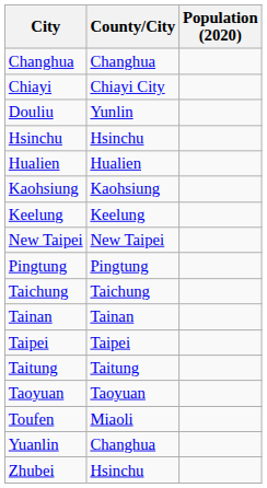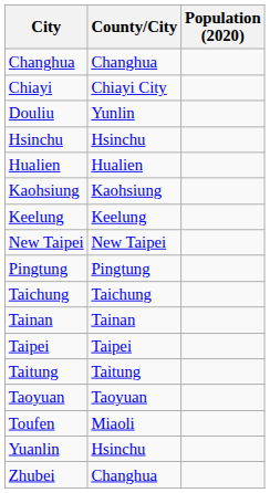Yuanlin | County/City: Changhua -> Hsinchu
Zhubei | County/City: Hsinchu -> Changhua
